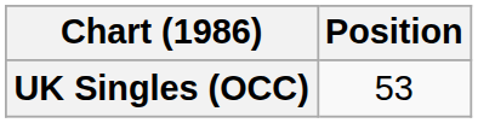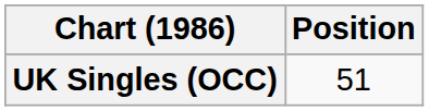UK Singles (OCC) | Position: 53 -> 51
